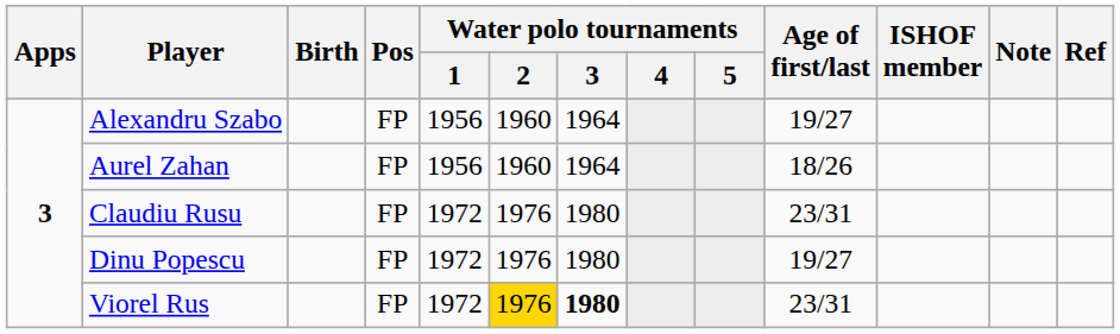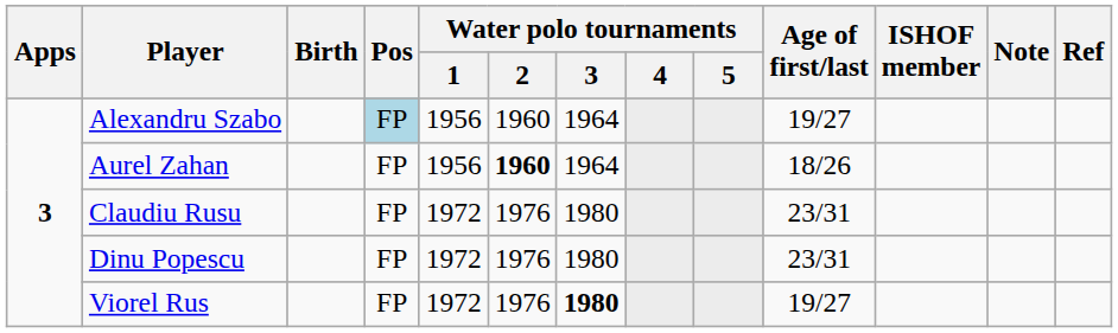Alexandru Szabo | Pos: no background -> lightblue background
Aurel Zahan | Water polo tournaments / 2: normal -> bold
Dinu Popescu | Age of first/last: 19/27 -> 23/31
Viorel Rus | Water polo tournaments / 2: gold background -> no background
Viorel Rus | Age of first/last: 23/31 -> 19/27
